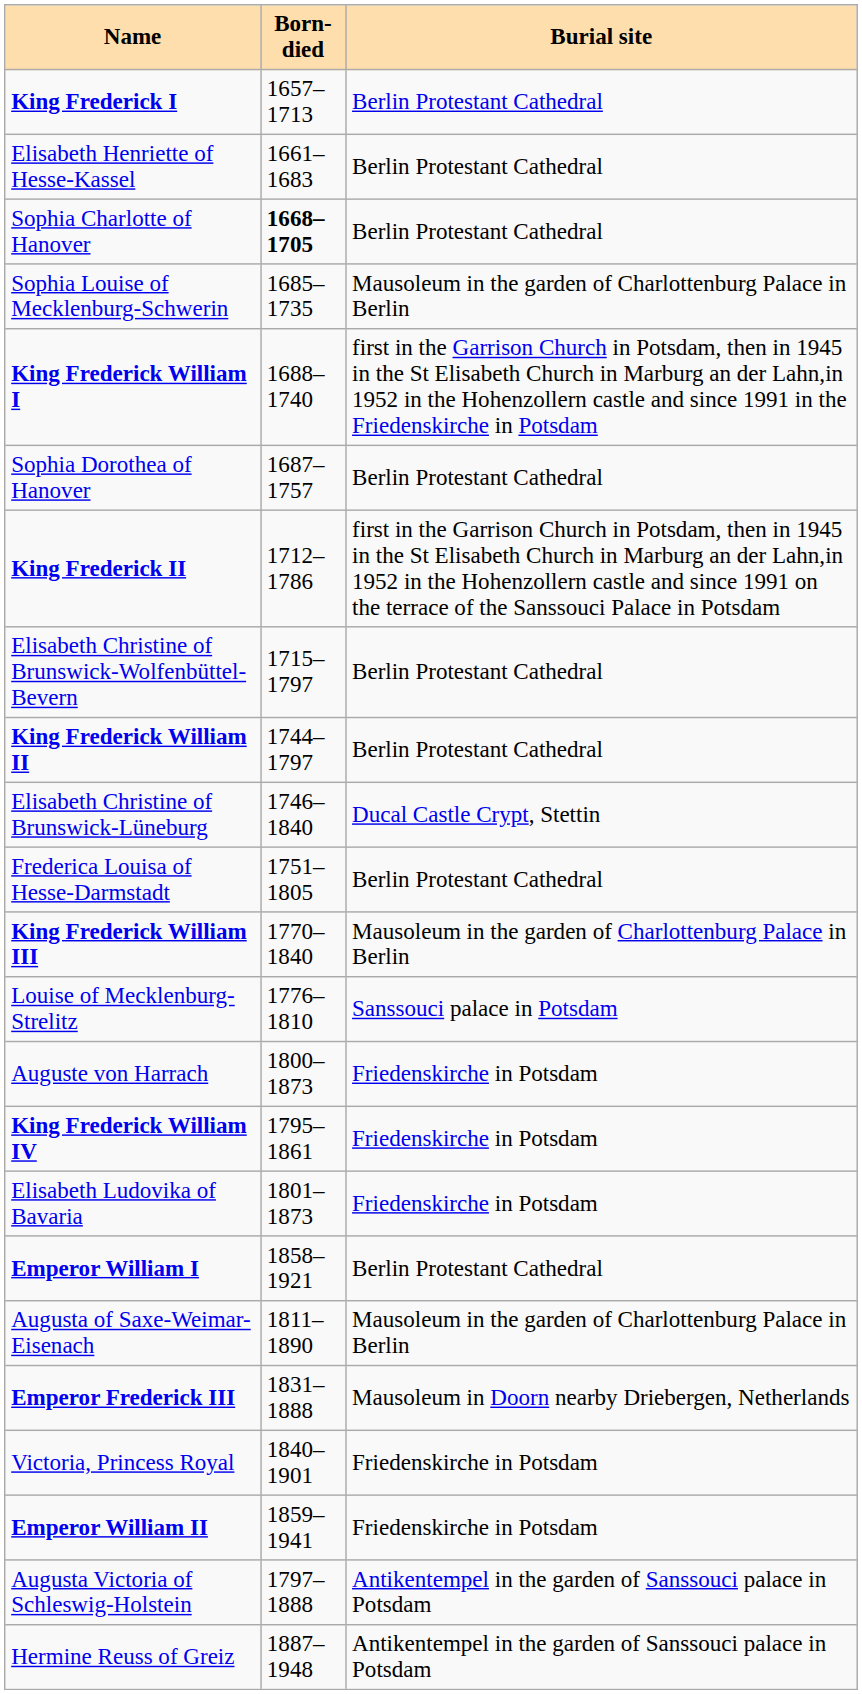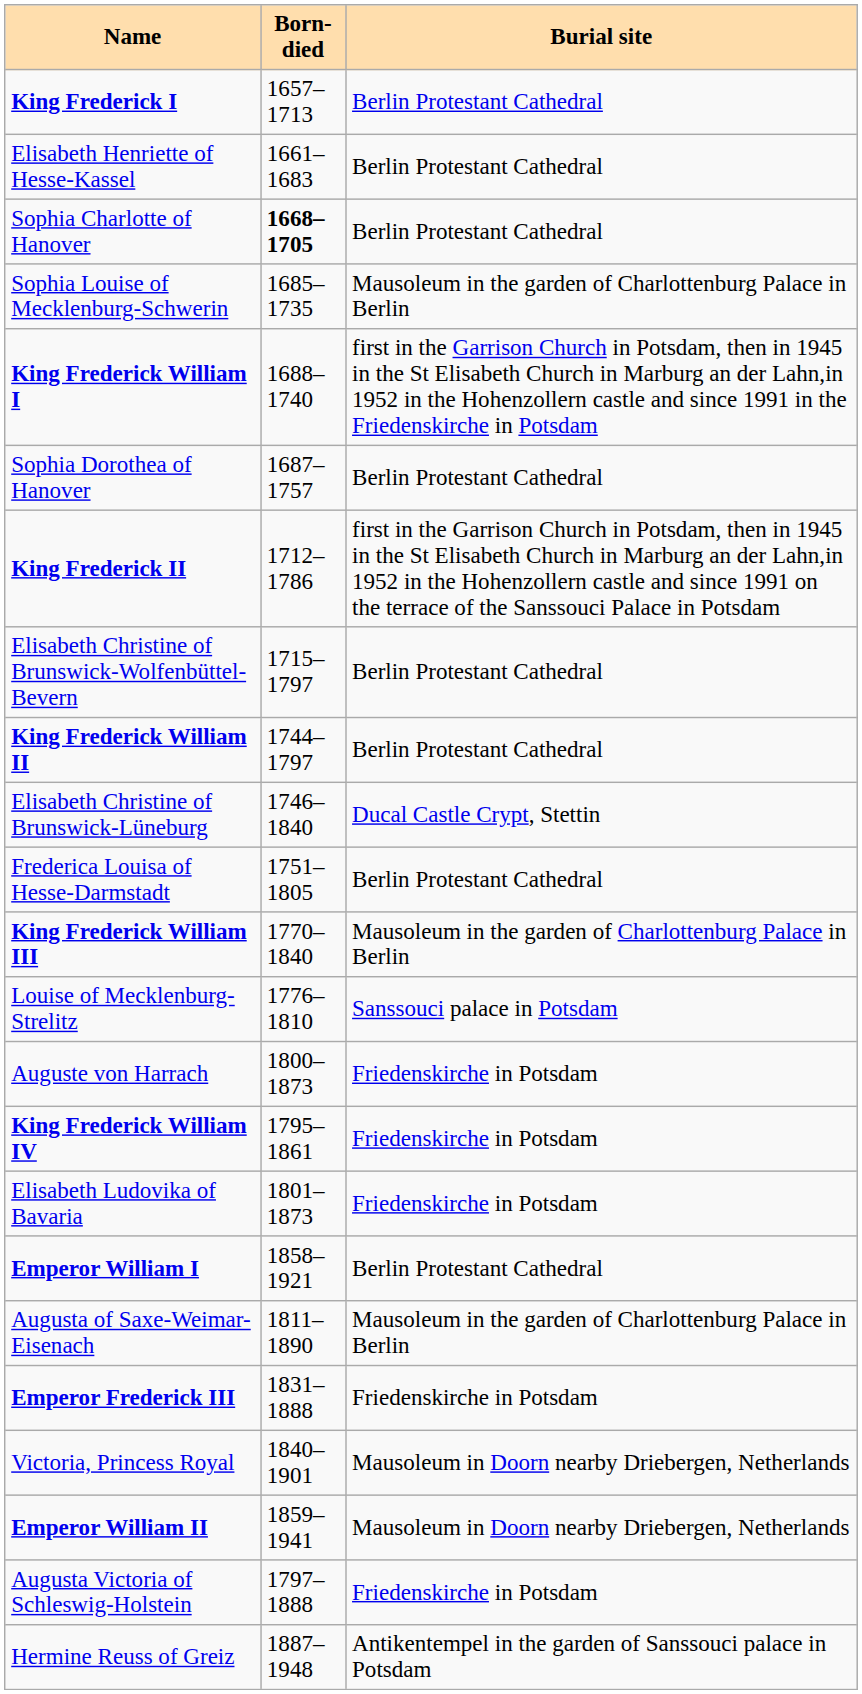Emperor Frederick III | Burial site: Mausoleum in Doorn nearby Driebergen, Netherlands -> Friedenskirche in Potsdam
Victoria, Princess Royal | Burial site: Friedenskirche in Potsdam -> Mausoleum in Doorn nearby Driebergen, Netherlands
Emperor William II | Burial site: Friedenskirche in Potsdam -> Mausoleum in Doorn nearby Driebergen, Netherlands
Augusta Victoria of Schleswig-Holstein | Burial site: Antikentempel in the garden of Sanssouci palace in Potsdam -> Friedenskirche in Potsdam
